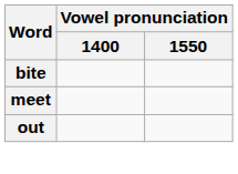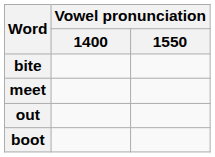+ row: boot
